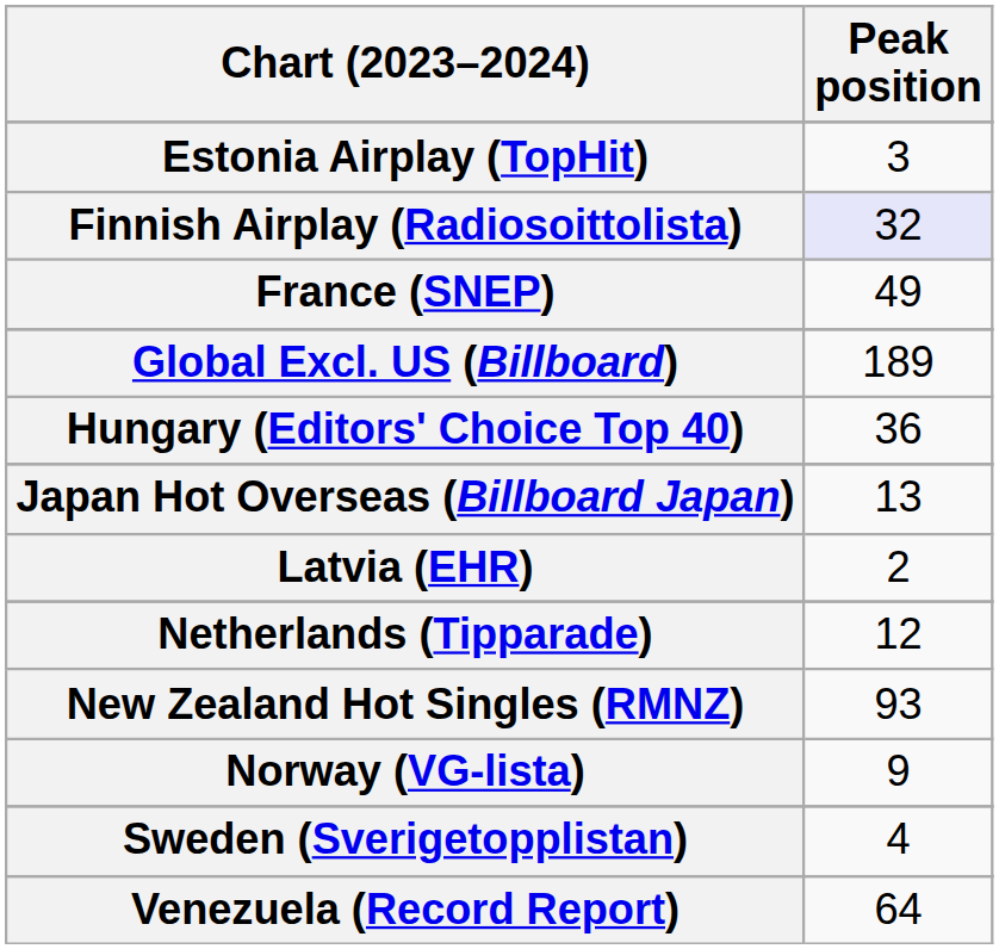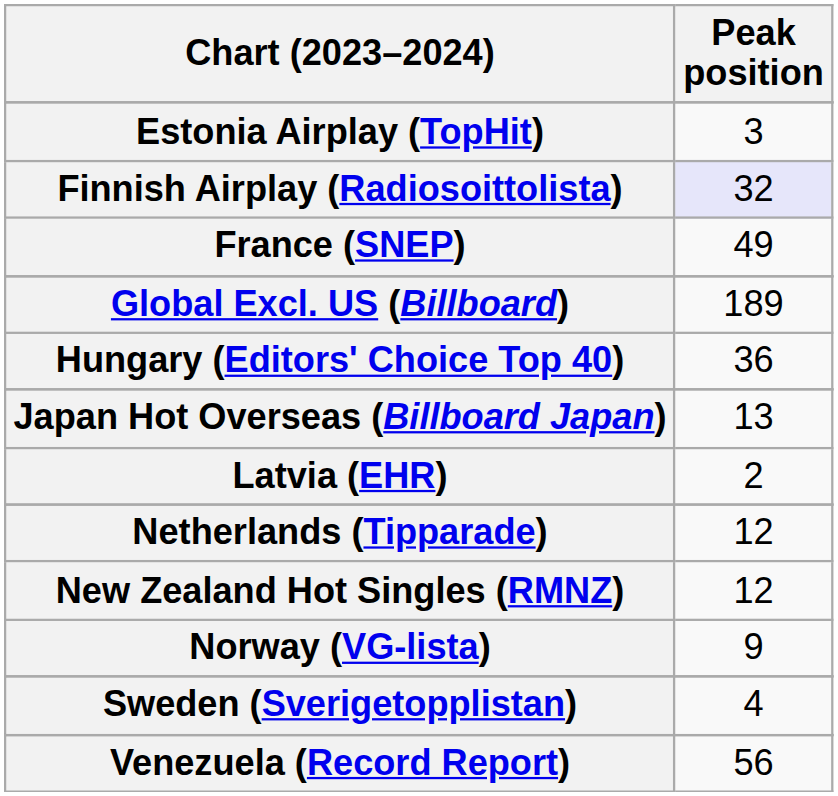New Zealand Hot Singles (RMNZ) | Peak position: 93 -> 12
Venezuela (Record Report) | Peak position: 64 -> 56
